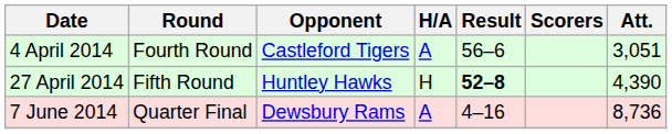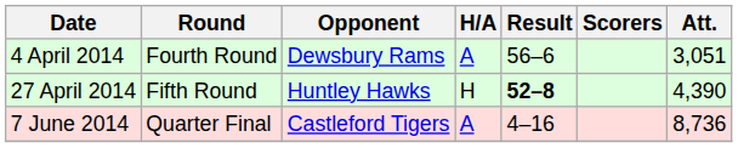4 April 2014 | Opponent: Castleford Tigers -> Dewsbury Rams
7 June 2014 | Opponent: Dewsbury Rams -> Castleford Tigers
